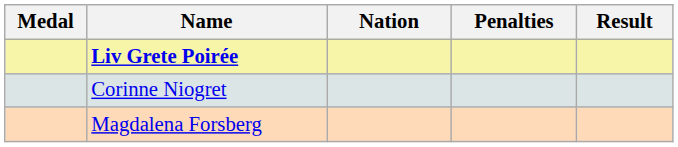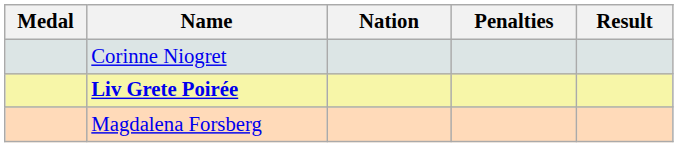rows swapped: Liv Grete Poirée <-> Corinne Niogret
